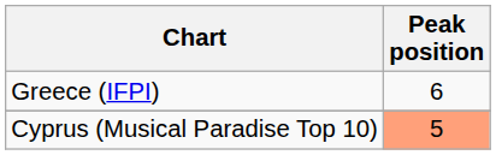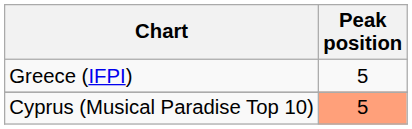Greece (IFPI) | Peak position: 6 -> 5
